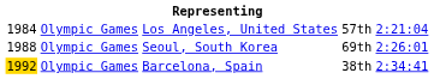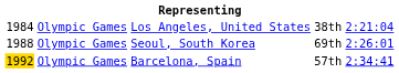Los Angeles, United States | column 4: 57th -> 38th
Barcelona, Spain | column 4: 38th -> 57th
